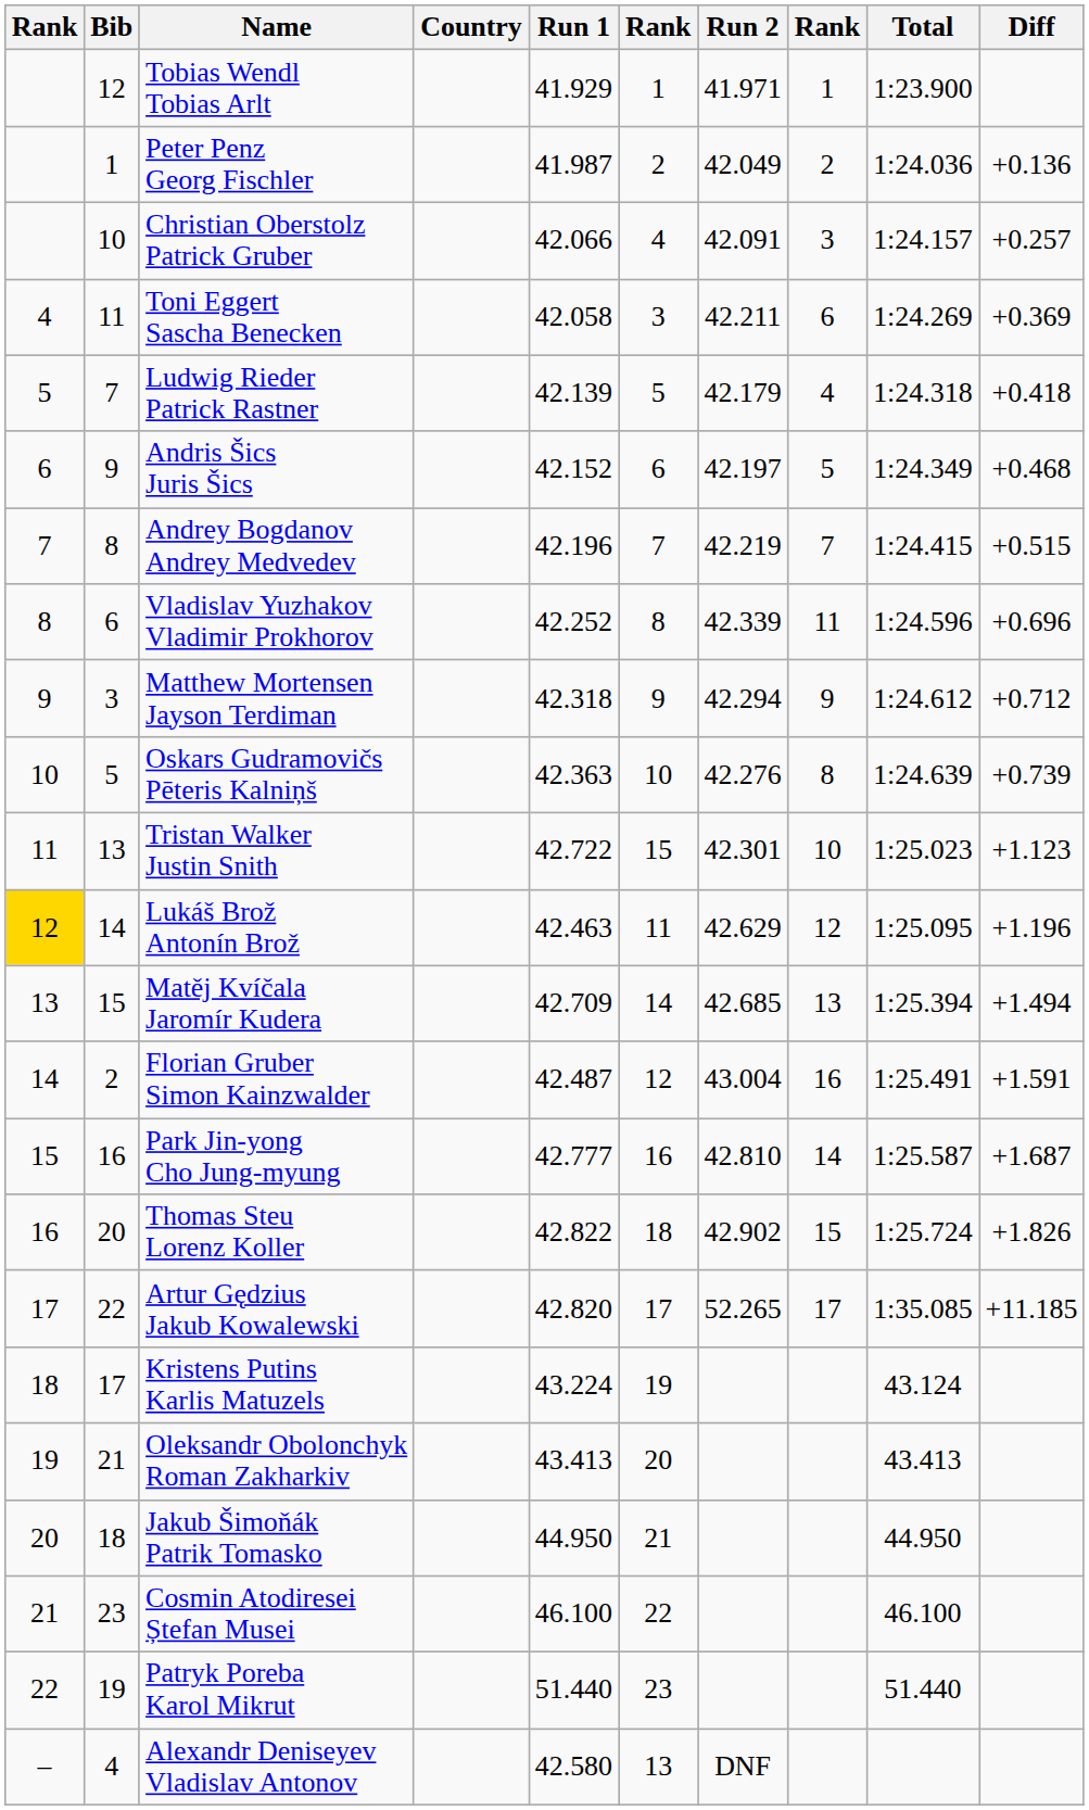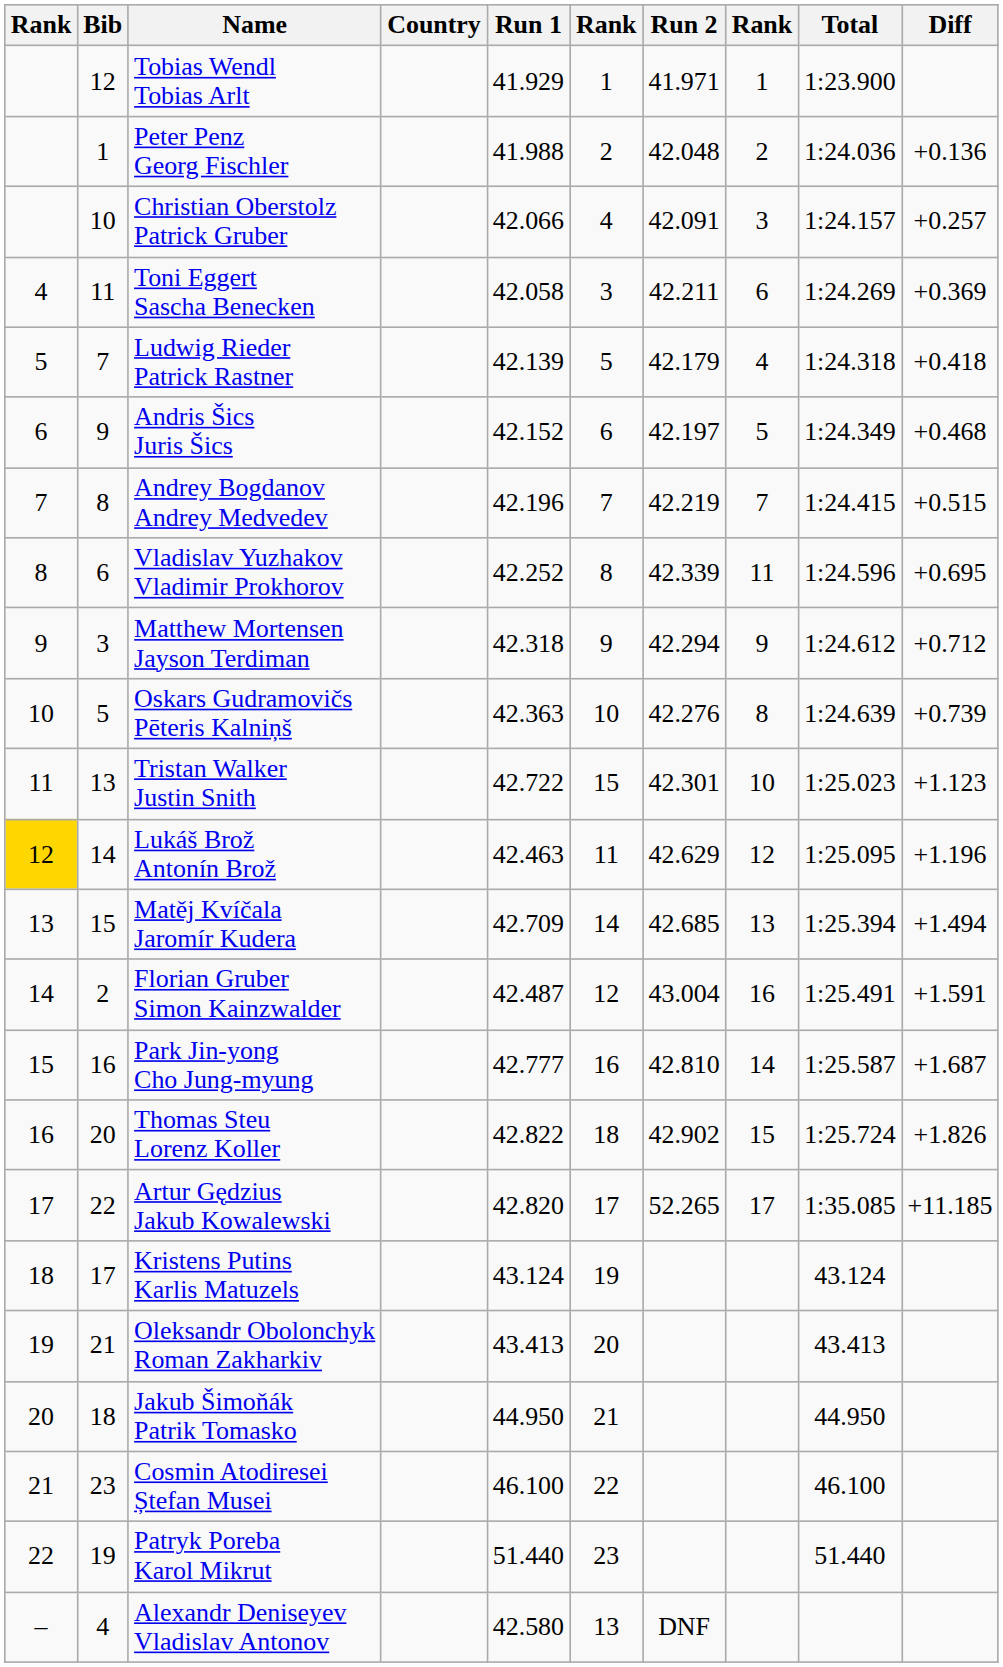Peter Penz Georg Fischler | Run 1: 41.987 -> 41.988
Peter Penz Georg Fischler | Run 2: 42.049 -> 42.048
Vladislav Yuzhakov Vladimir Prokhorov | Diff: +0.696 -> +0.695
Kristens Putins Karlis Matuzels | Run 1: 43.224 -> 43.124
